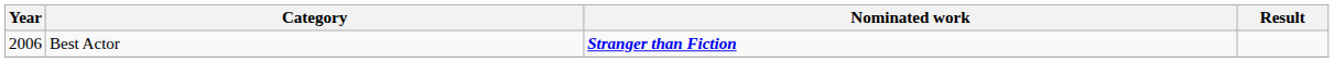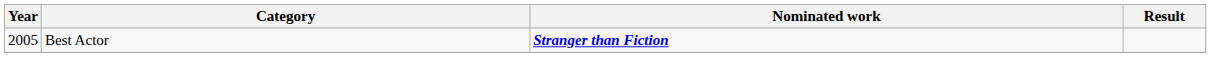Best Actor | Year: 2006 -> 2005
